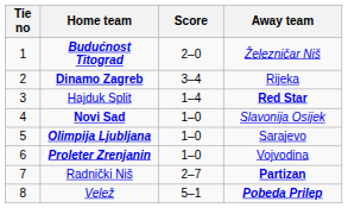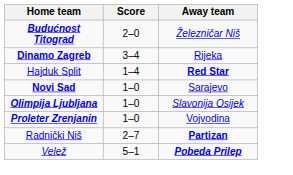- column: Tie no | 1 | 2 | 3 | 4 | 5 | 6 | 7 | 8
Novi Sad | Away team: Slavonija Osijek -> Sarajevo
Olimpija Ljubljana | Away team: Sarajevo -> Slavonija Osijek
